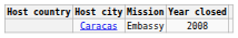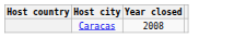- column: Mission | Embassy
